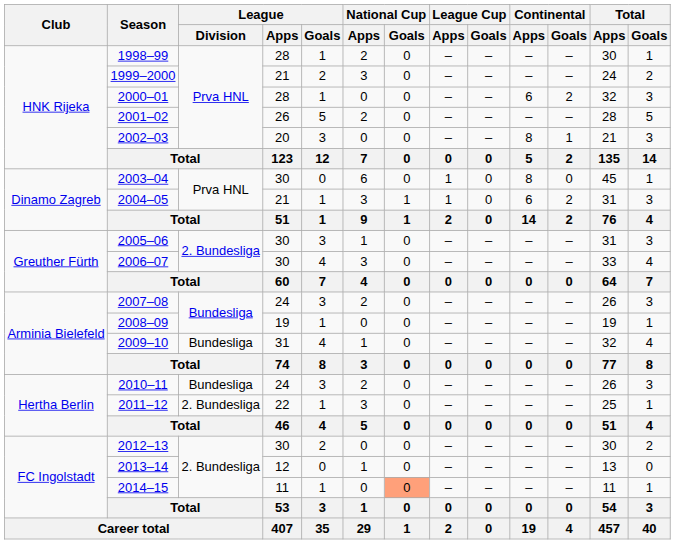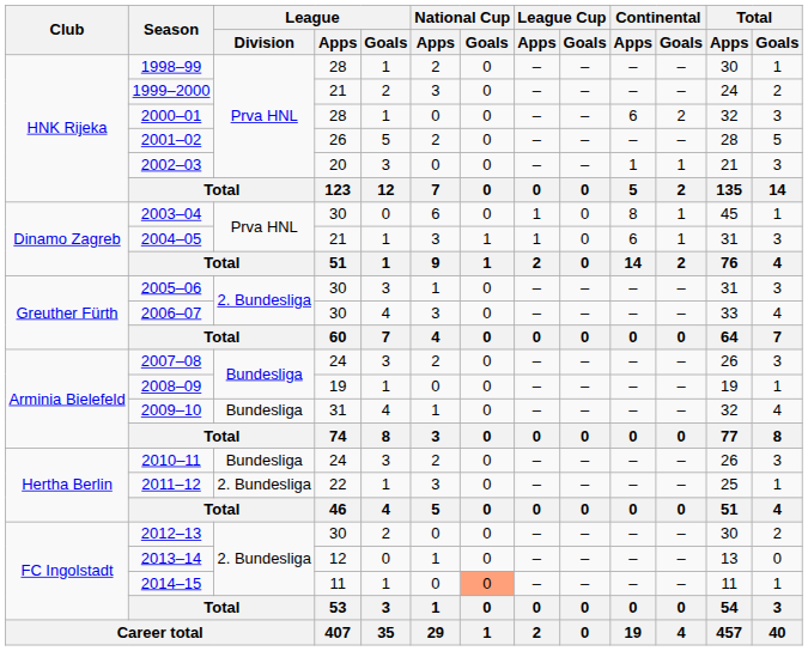2002–03 | Continental / Apps: 8 -> 1
2003–04 | Continental / Goals: 0 -> 1
2004–05 | Continental / Goals: 2 -> 1
